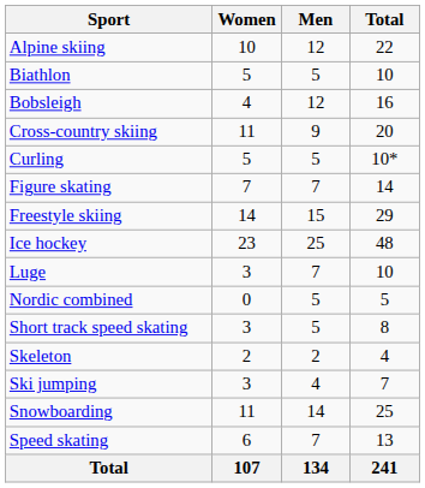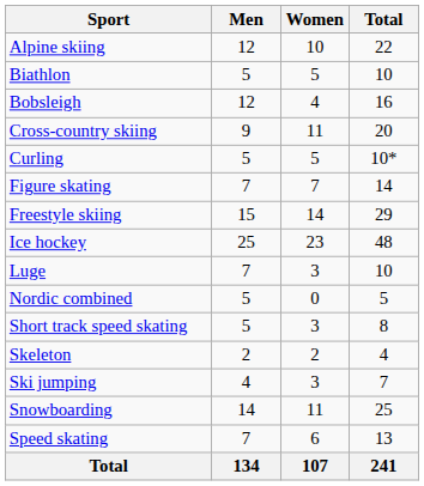columns swapped: Men <-> Women
